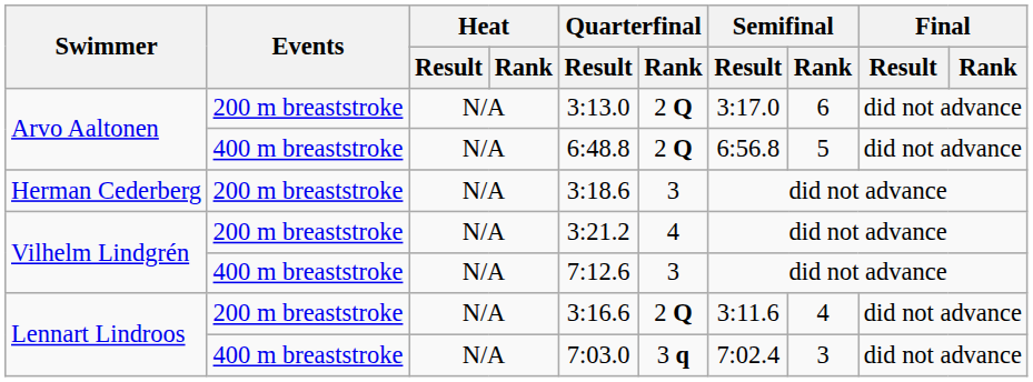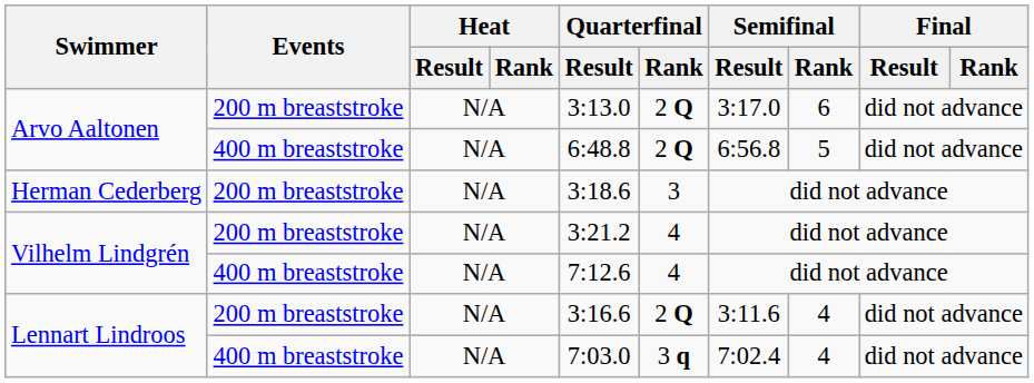Vilhelm Lindgrén / 400 m breaststroke | Quarterfinal / Rank: 3 -> 4
Lennart Lindroos / 400 m breaststroke | Semifinal / Rank: 3 -> 4
